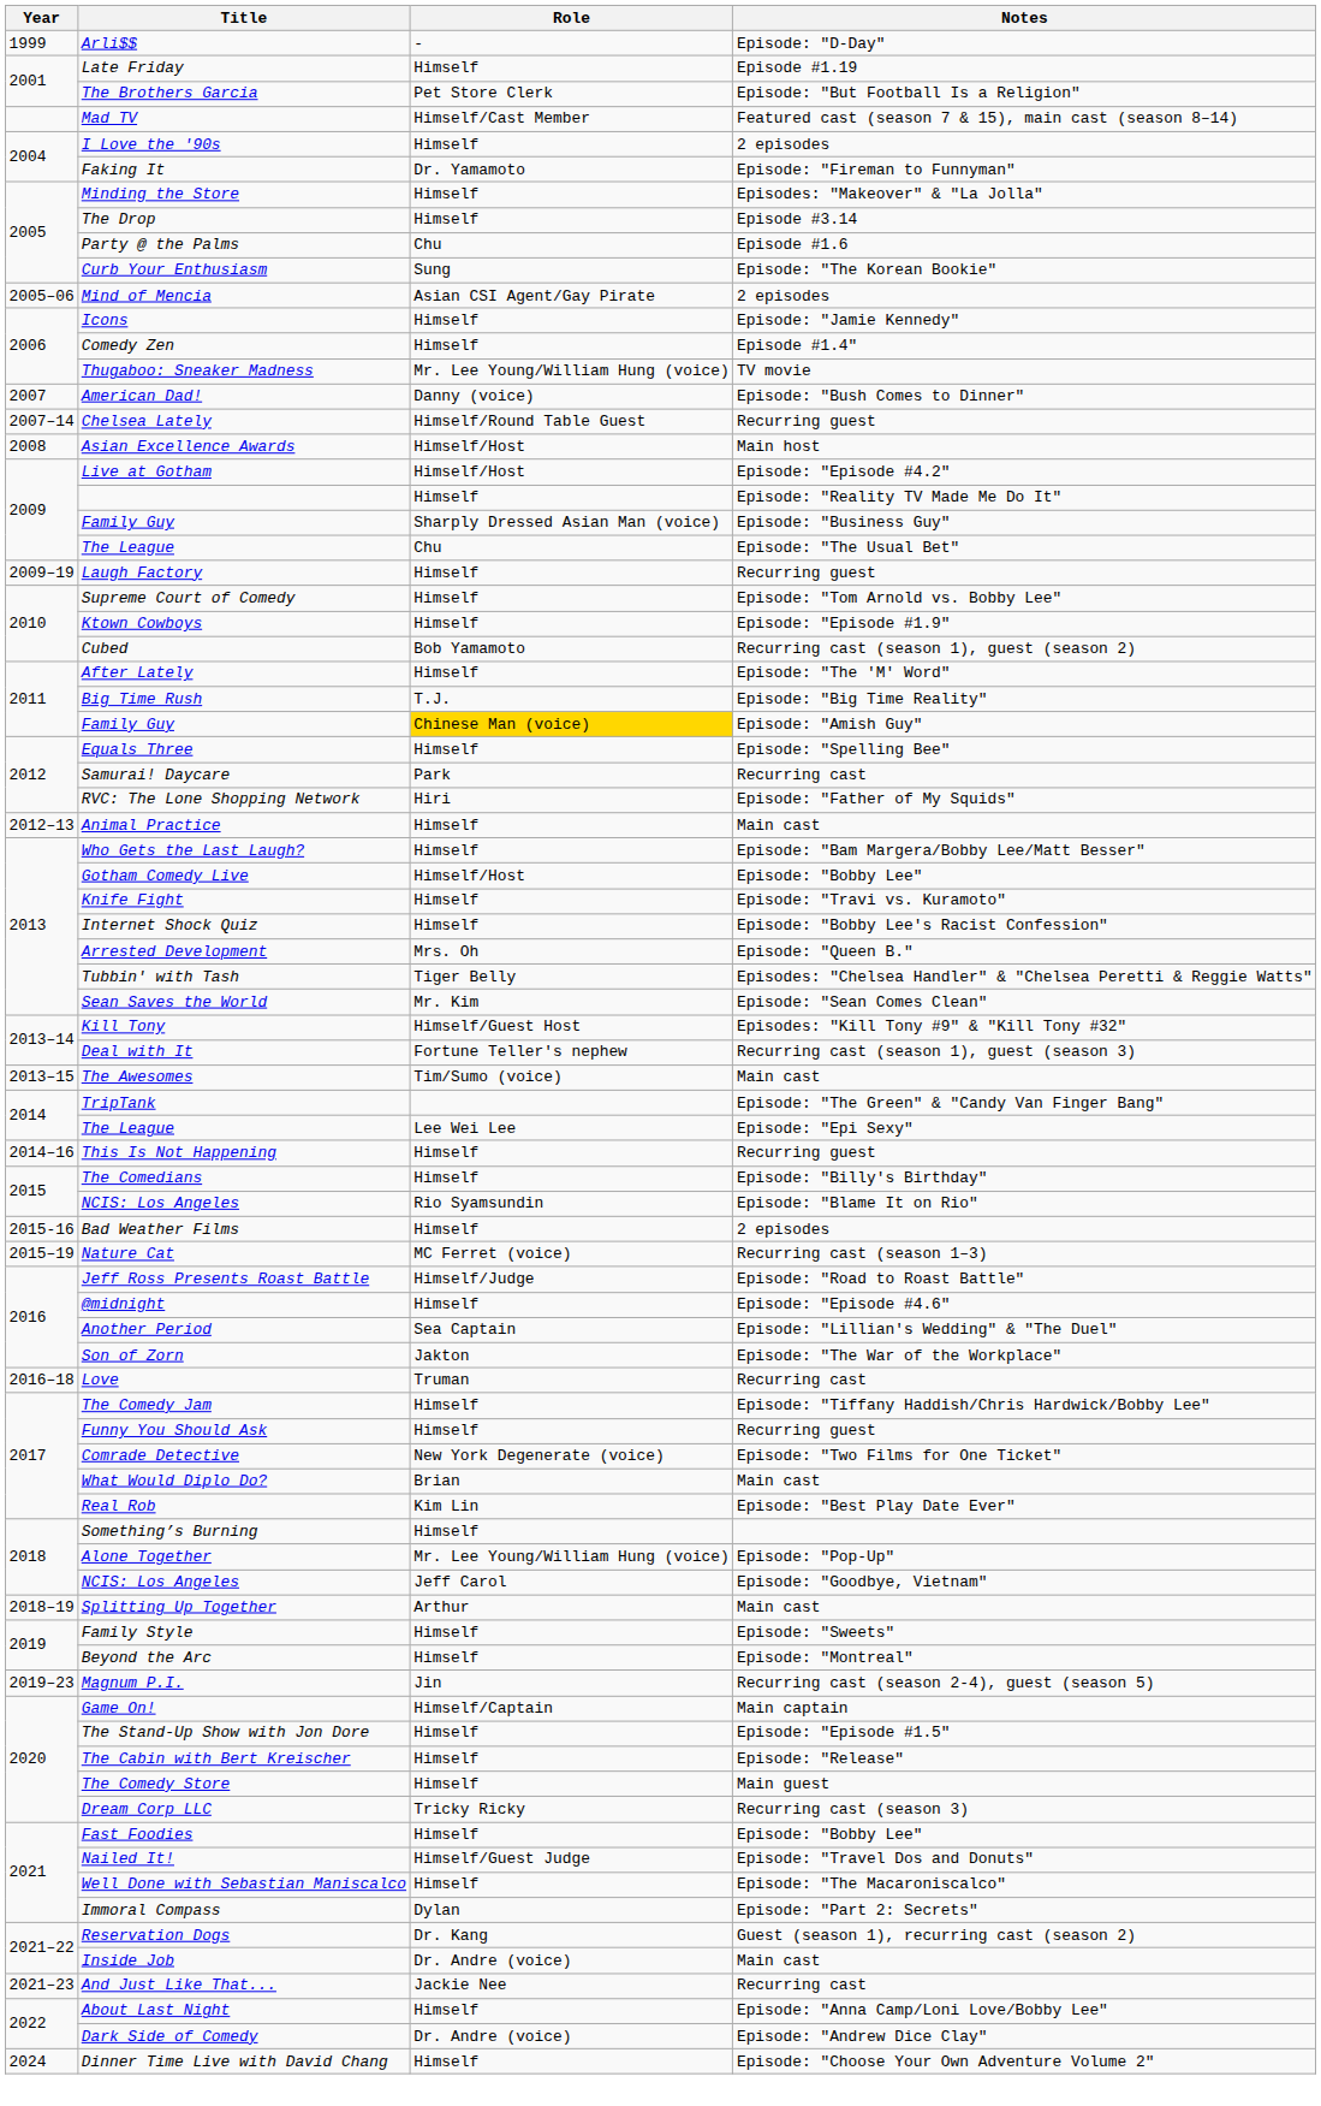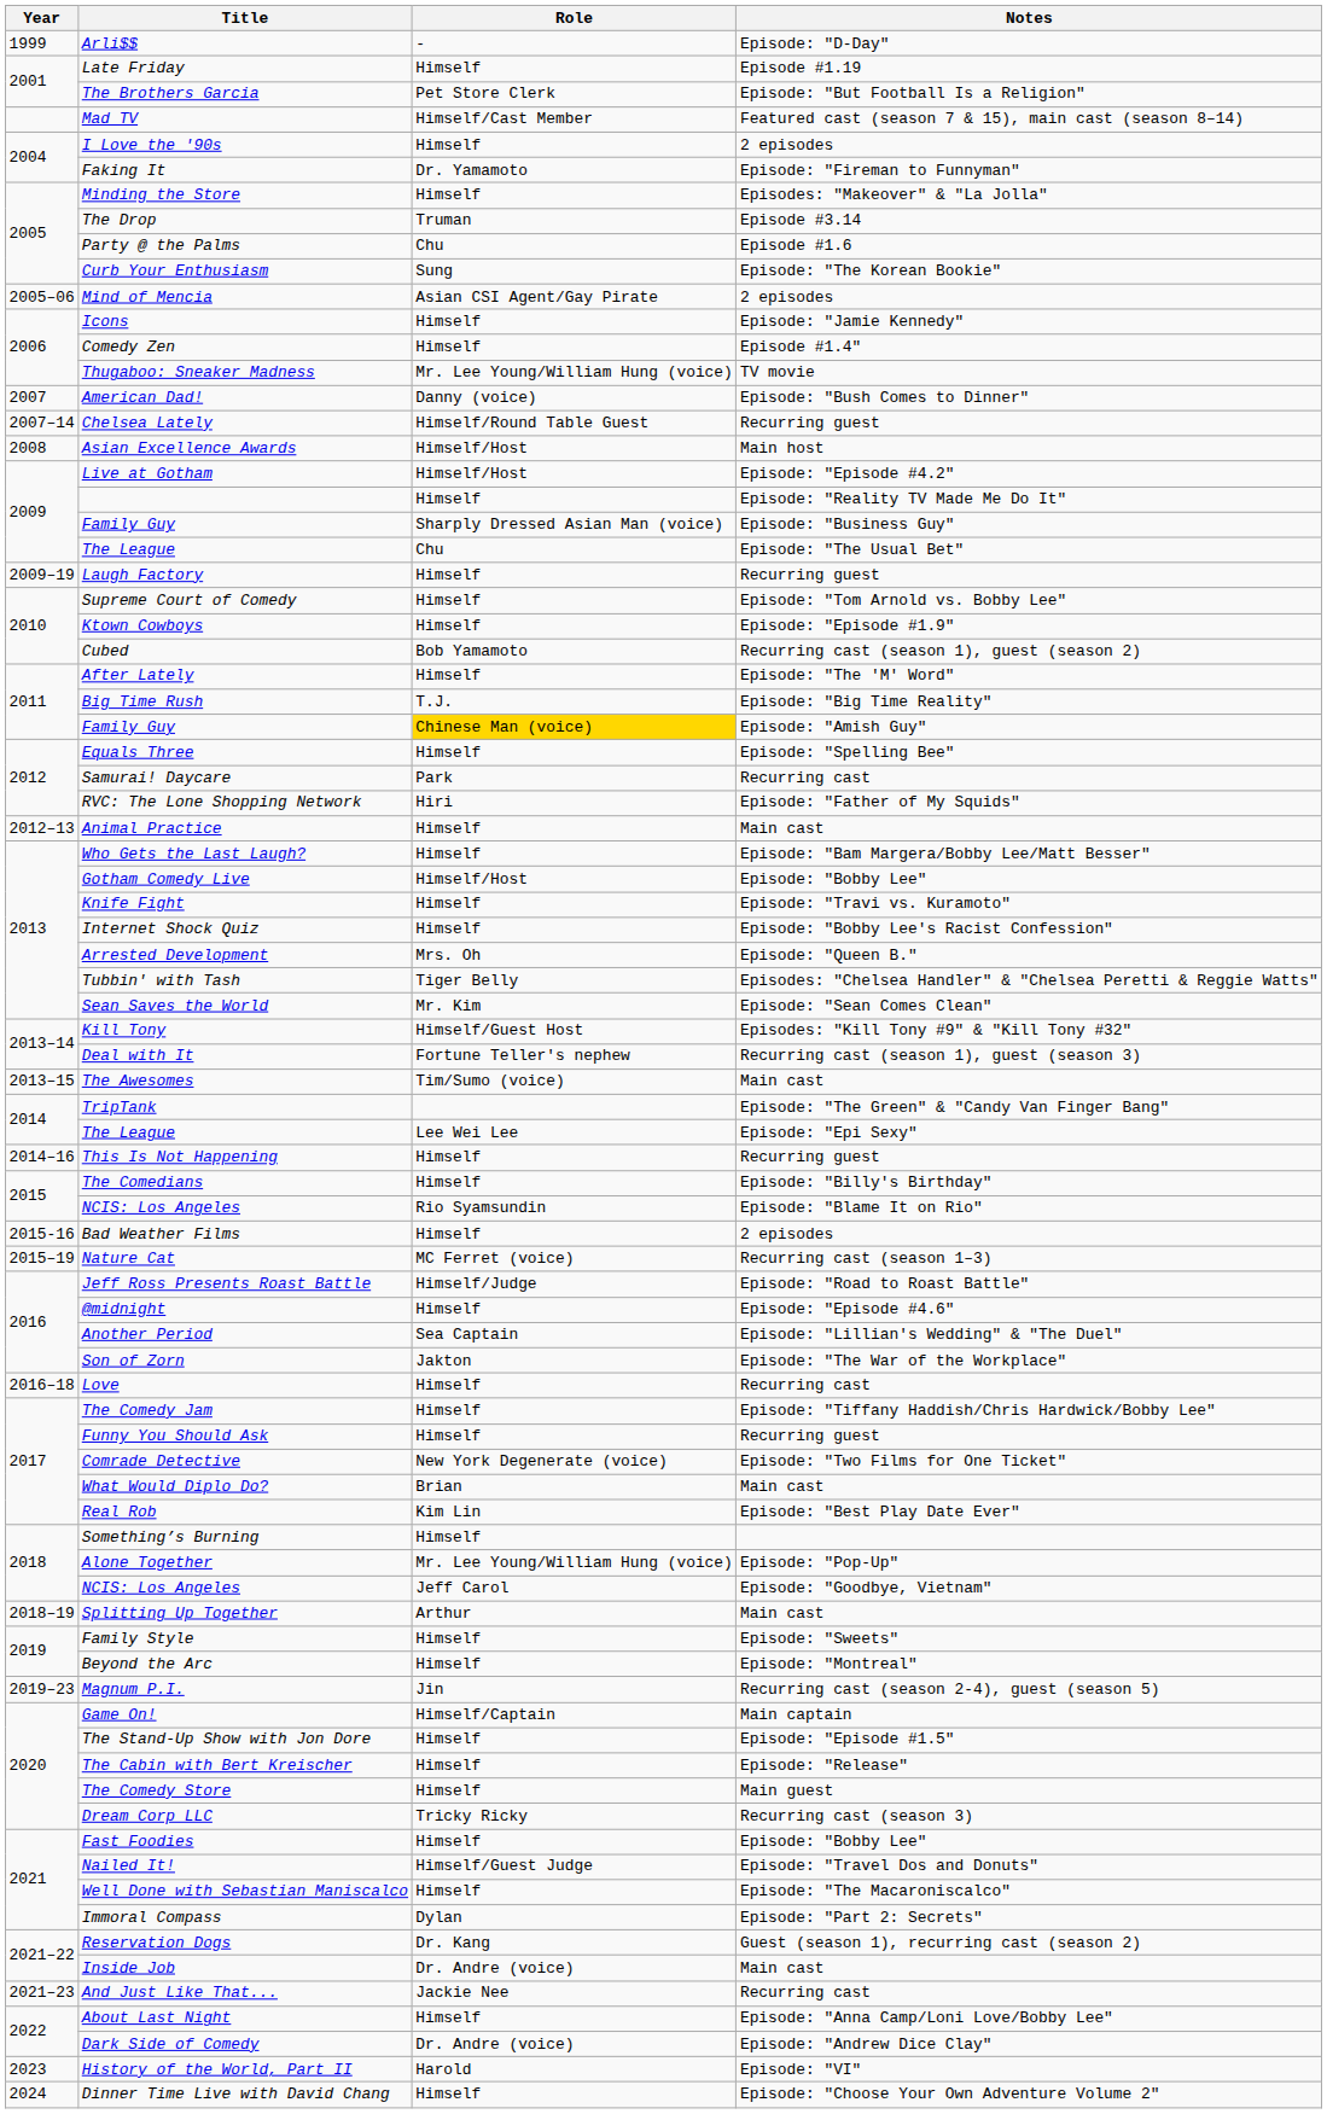The Drop | Role: Himself -> Truman
Love | Role: Truman -> Himself
+ row: 2023 | History of the World, Part II | Harold | Episode: "VI"
